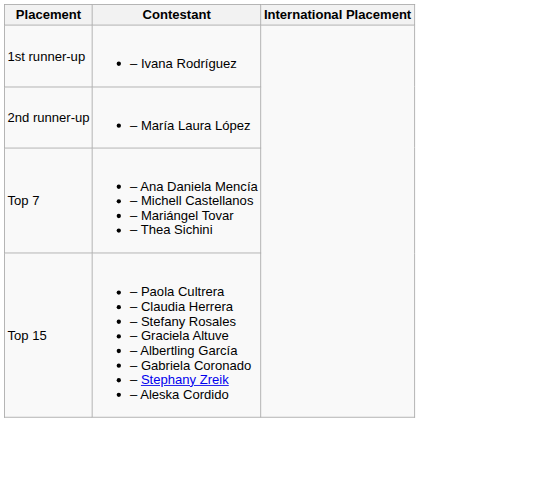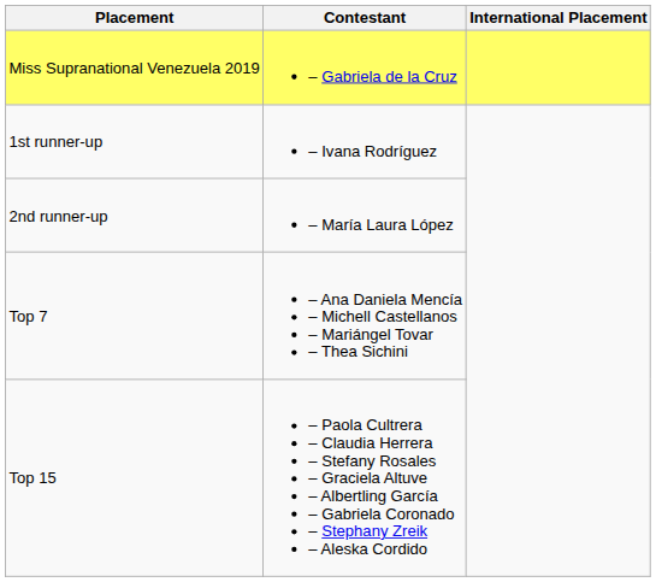+ row: Miss Supranational Venezuela 2019 | – Gabriela de la Cruz
